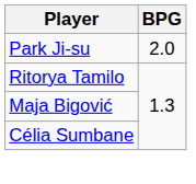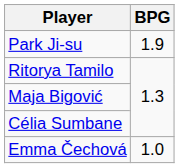Park Ji-su | BPG: 2.0 -> 1.9
+ row: Emma Čechová | 1.0
